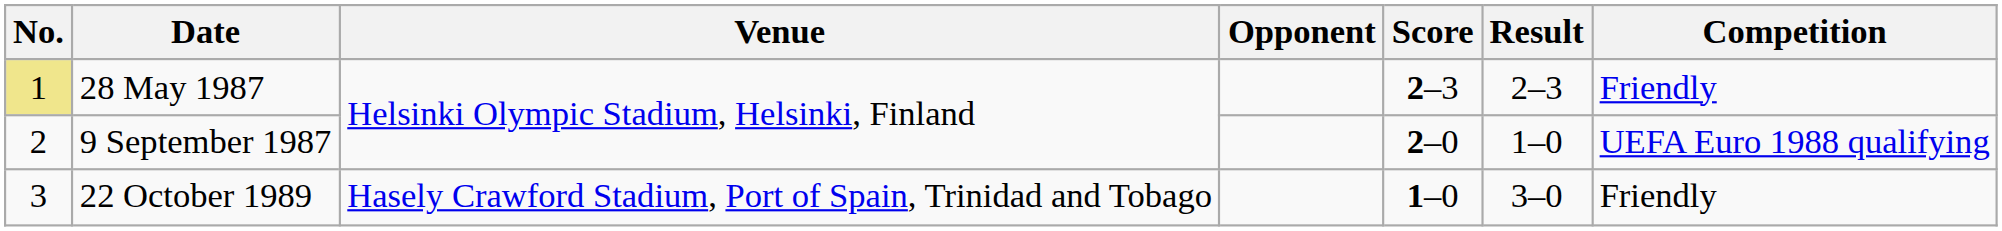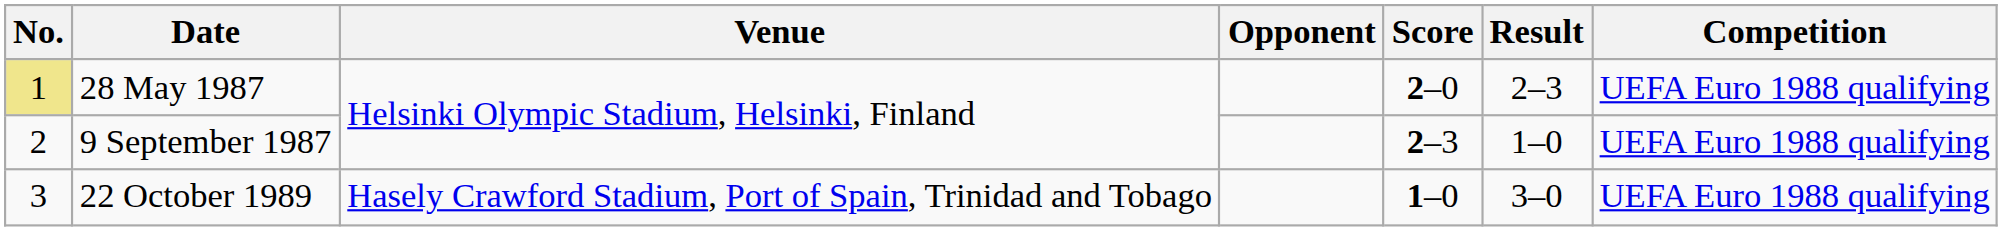28 May 1987 | Score: 2–3 -> 2–0
28 May 1987 | Competition: Friendly -> UEFA Euro 1988 qualifying
9 September 1987 | Score: 2–0 -> 2–3
22 October 1989 | Competition: Friendly -> UEFA Euro 1988 qualifying
